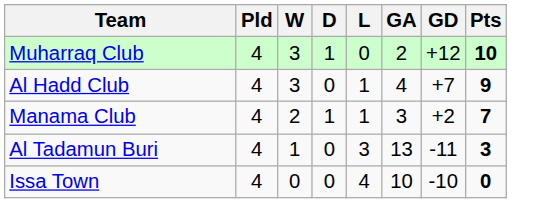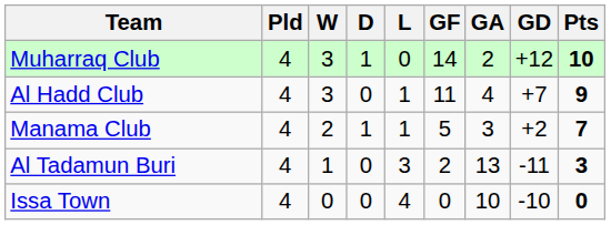+ column: GF | 14 | 11 | 5 | 2 | 0
